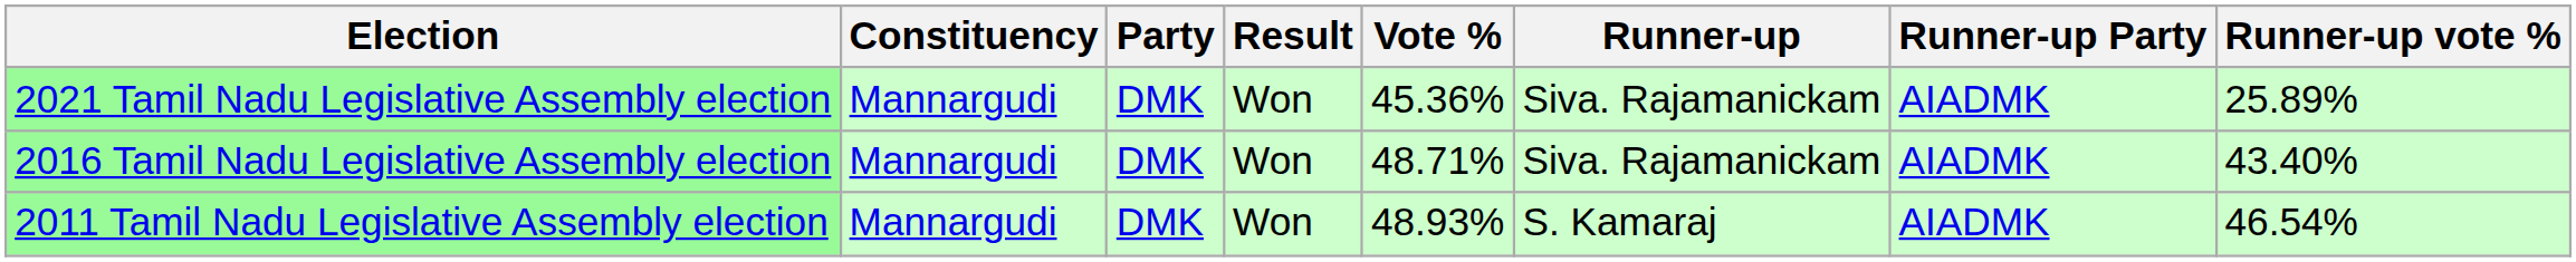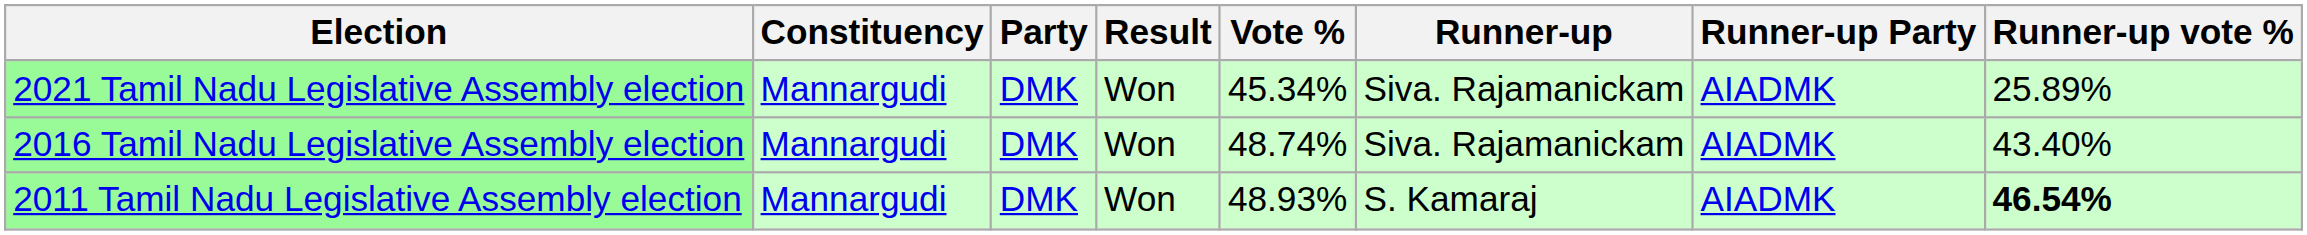2021 Tamil Nadu Legislative Assembly election | Vote %: 45.36% -> 45.34%
2016 Tamil Nadu Legislative Assembly election | Vote %: 48.71% -> 48.74%
2011 Tamil Nadu Legislative Assembly election | Runner-up vote %: normal -> bold
